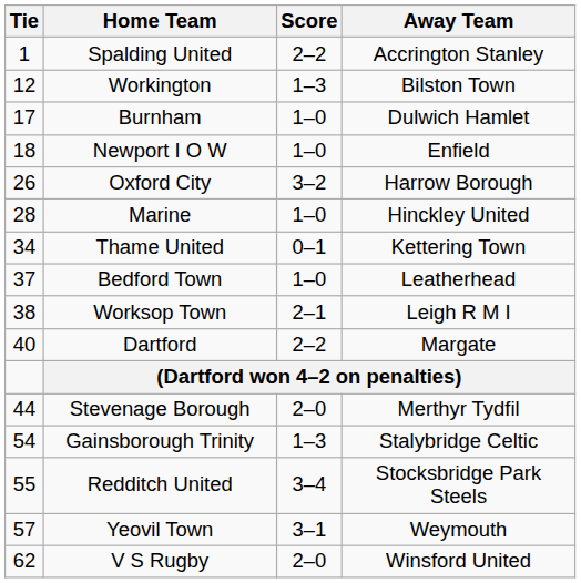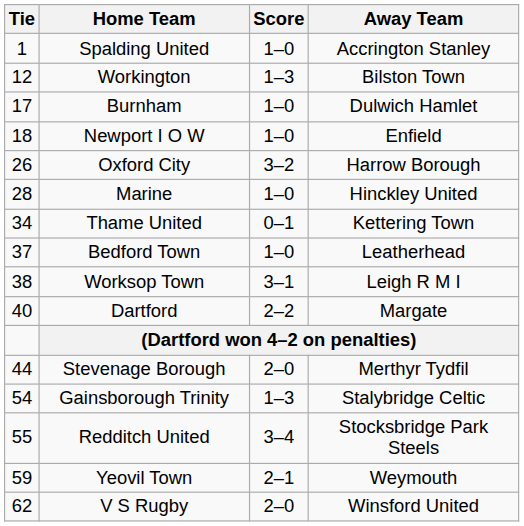Spalding United | Score: 2–2 -> 1–0
Worksop Town | Score: 2–1 -> 3–1
Yeovil Town | Tie: 57 -> 59
Yeovil Town | Score: 3–1 -> 2–1
